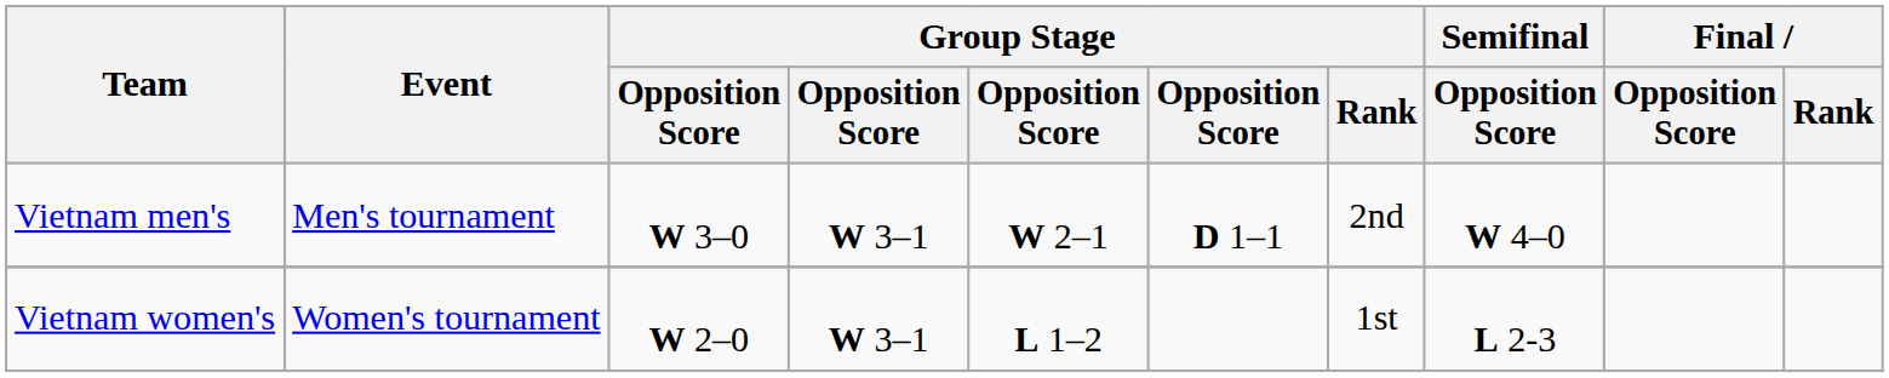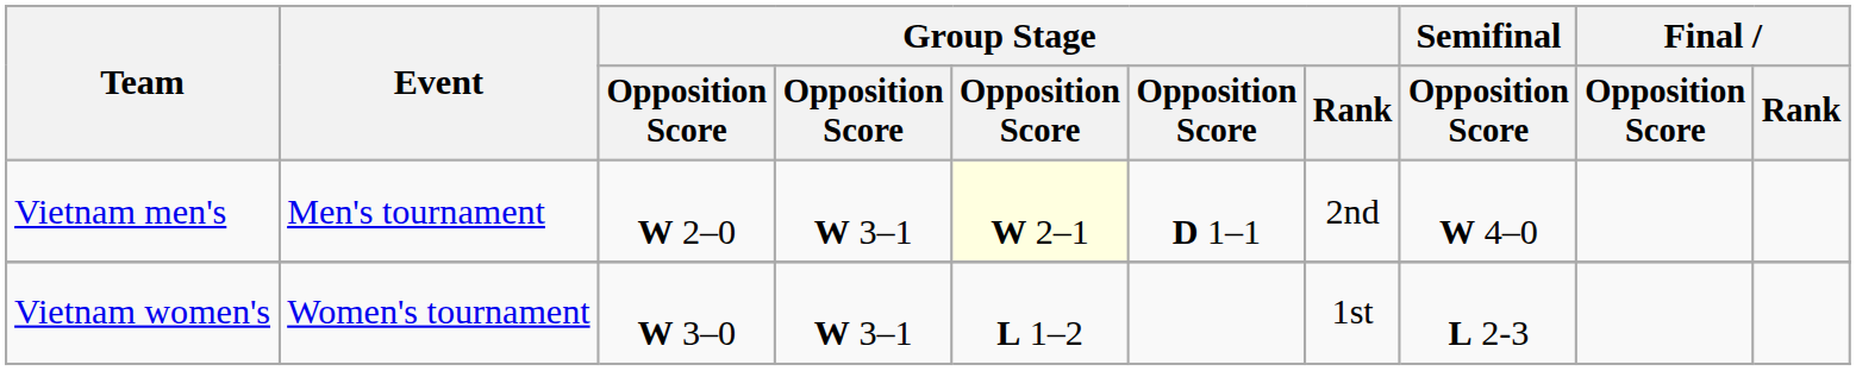Vietnam men's | column 3: W 3–0 -> W 2–0
Vietnam men's | column 5: no background -> lightyellow background
Vietnam women's | column 3: W 2–0 -> W 3–0
